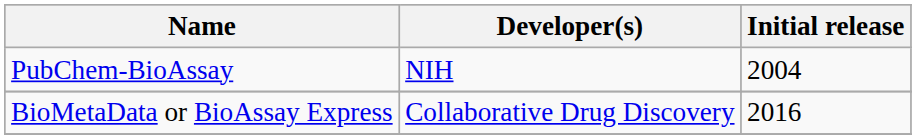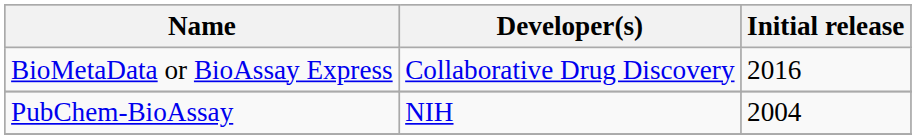rows swapped: BioMetaData or BioAssay Express <-> PubChem-BioAssay
